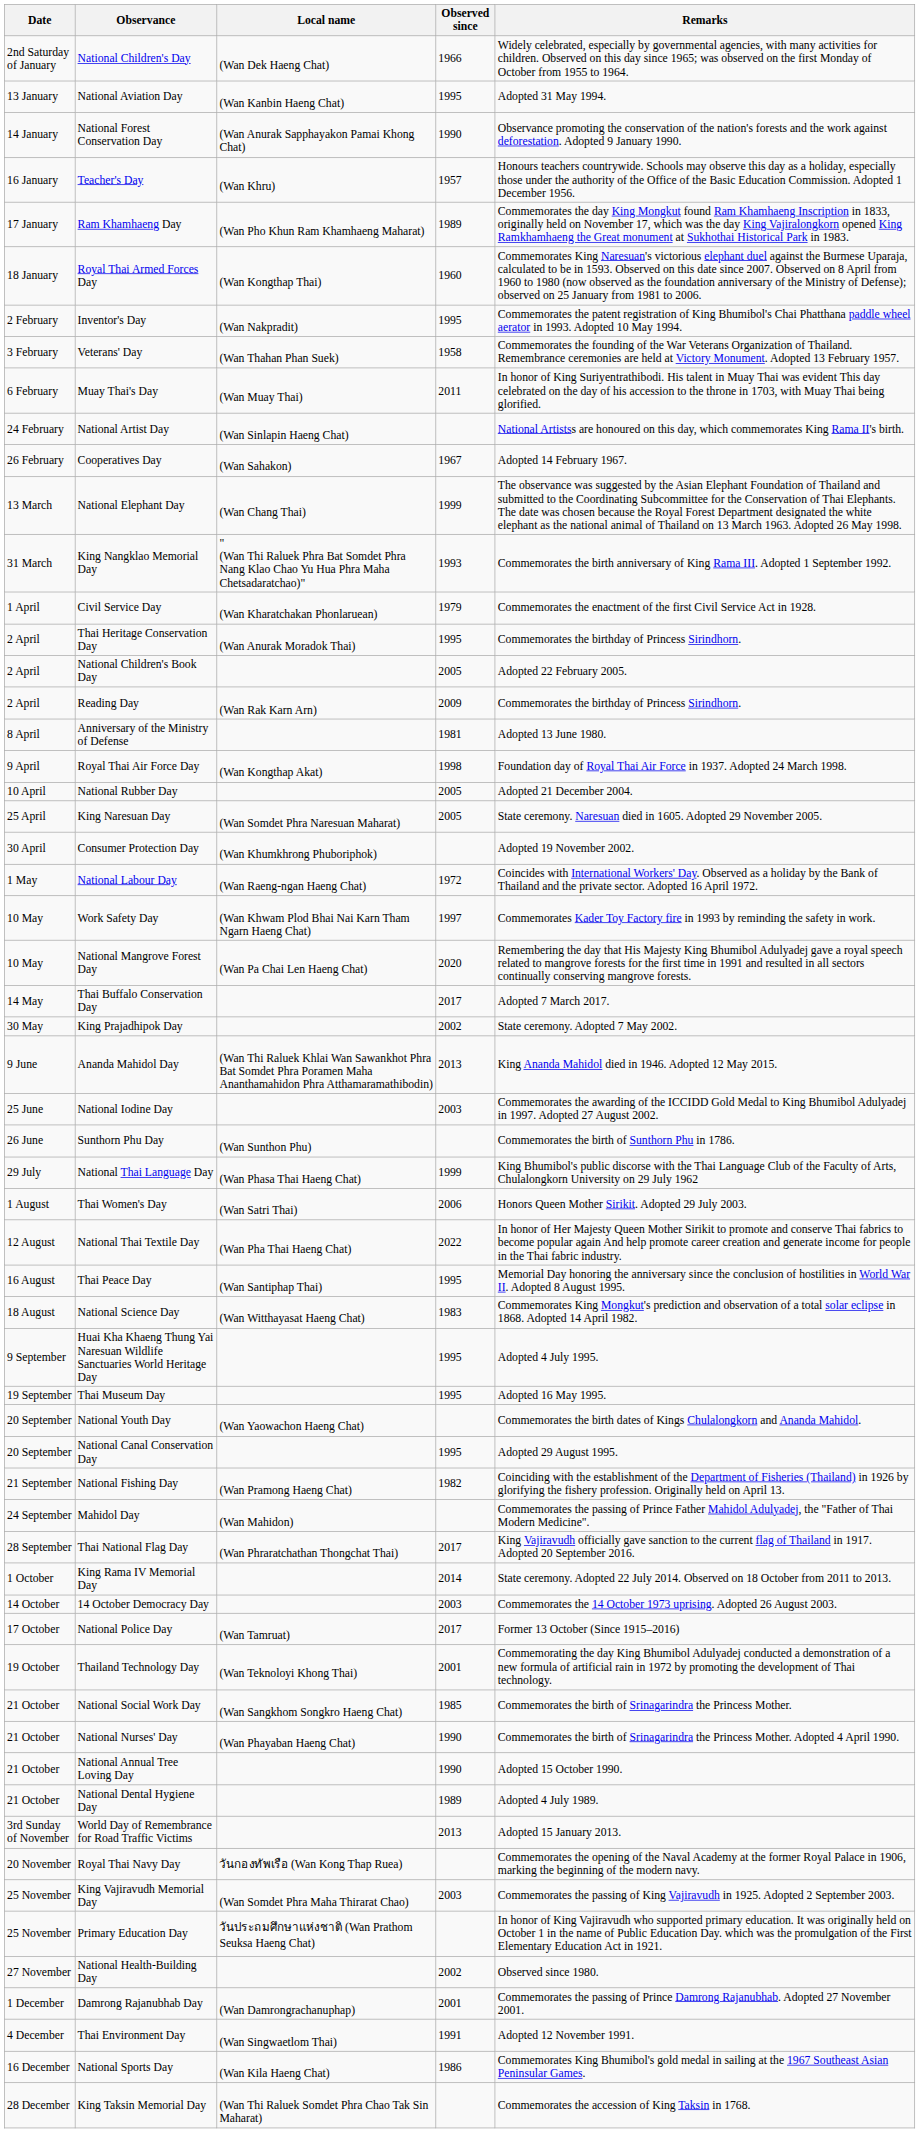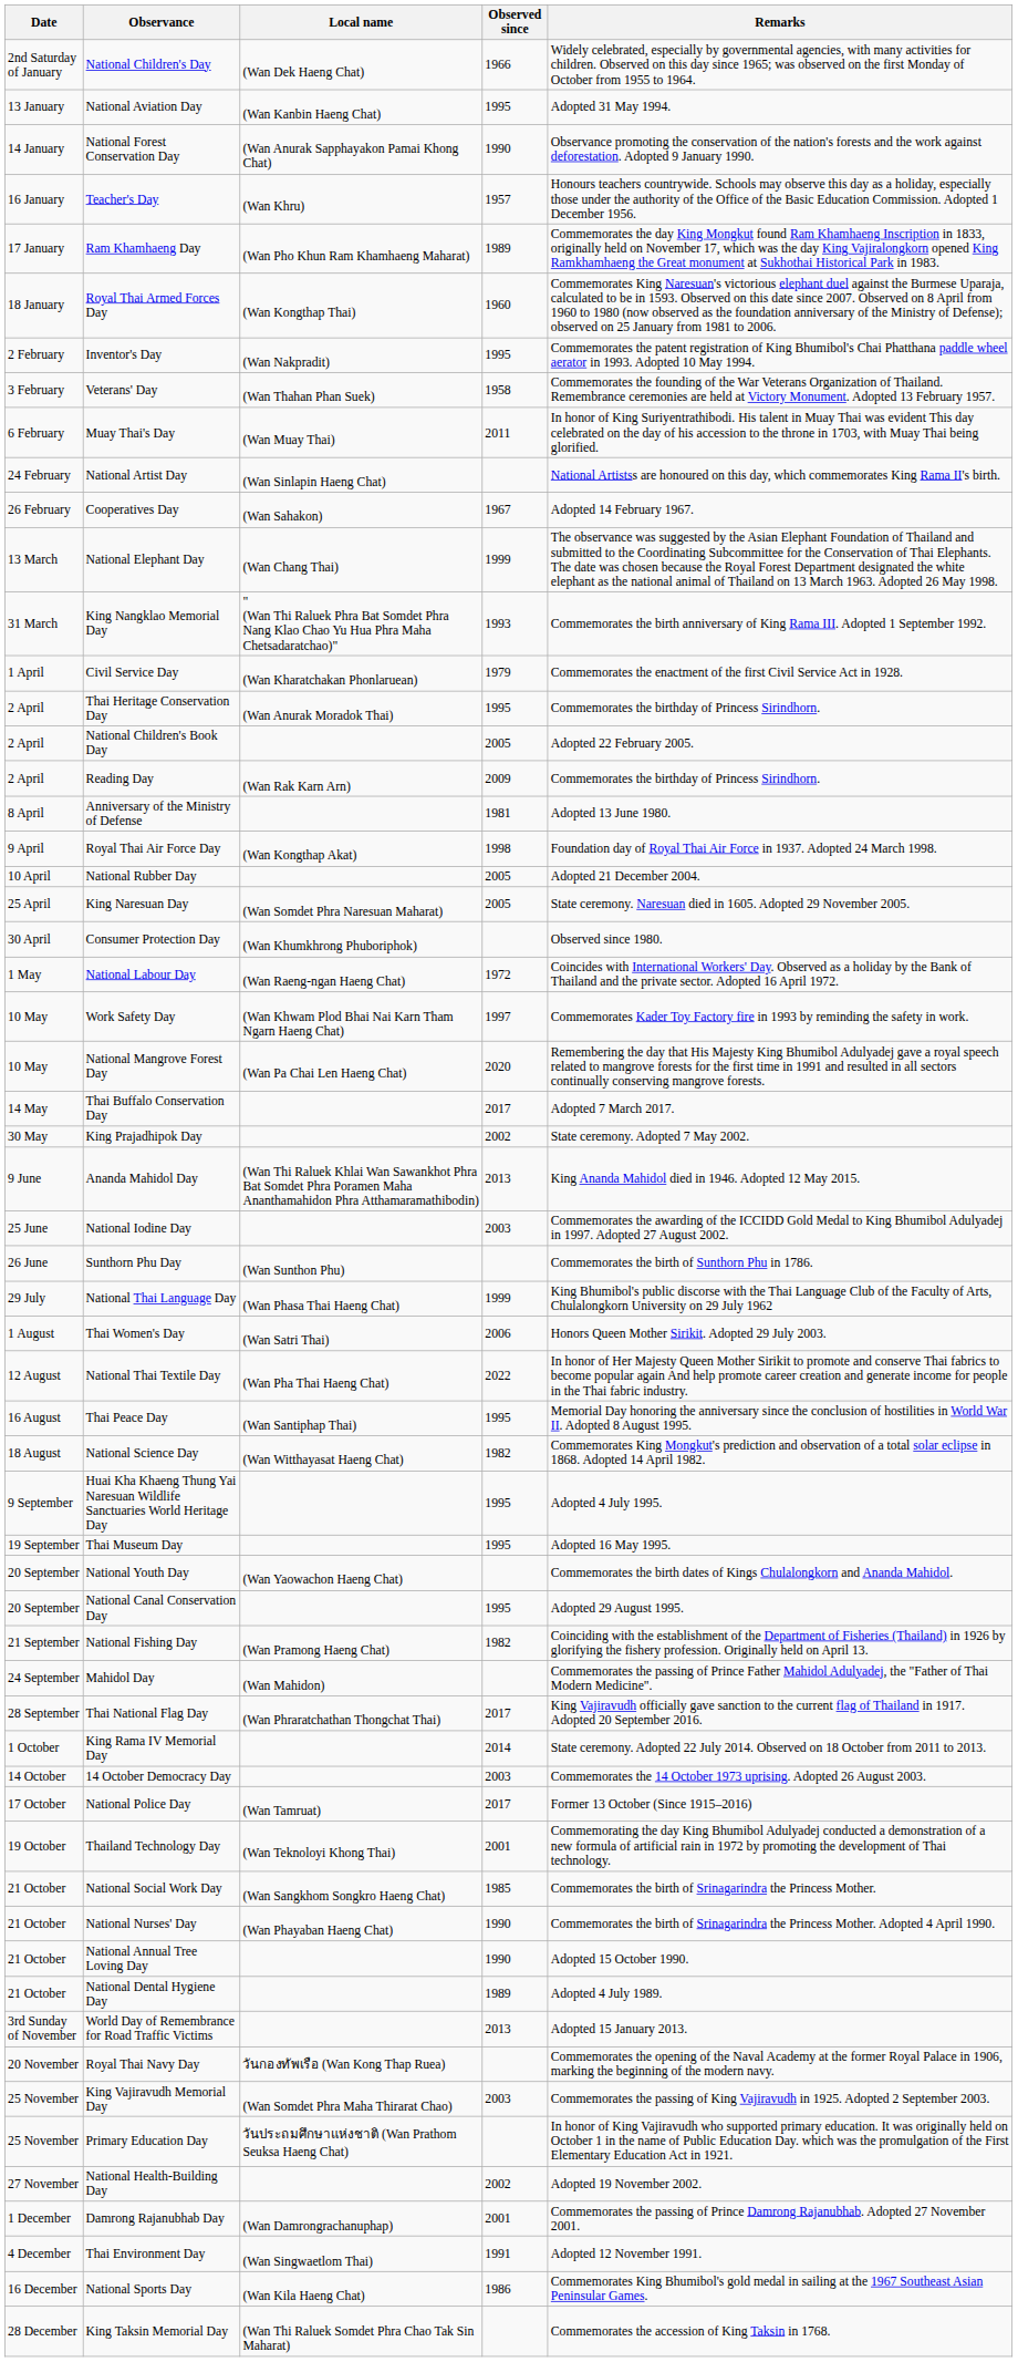Consumer Protection Day | Remarks: Adopted 19 November 2002. -> Observed since 1980.
National Science Day | Observed since: 1983 -> 1982
National Health-Building Day | Remarks: Observed since 1980. -> Adopted 19 November 2002.
